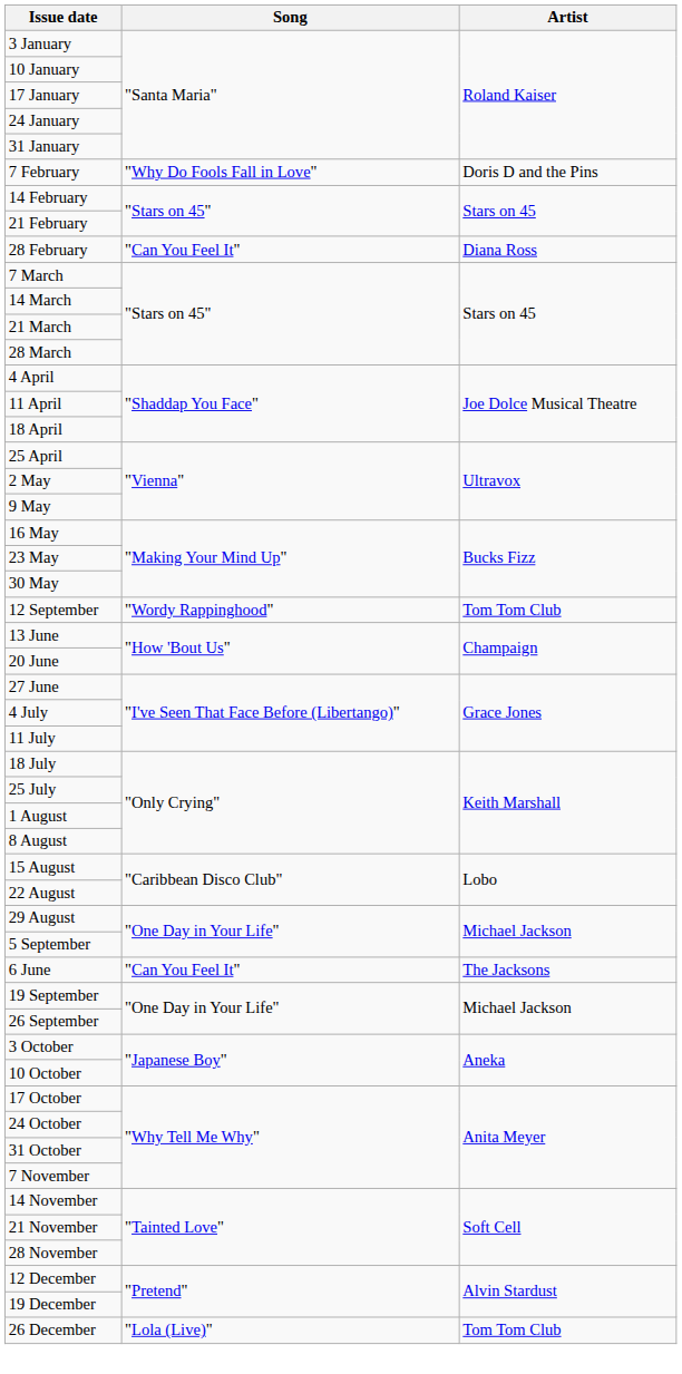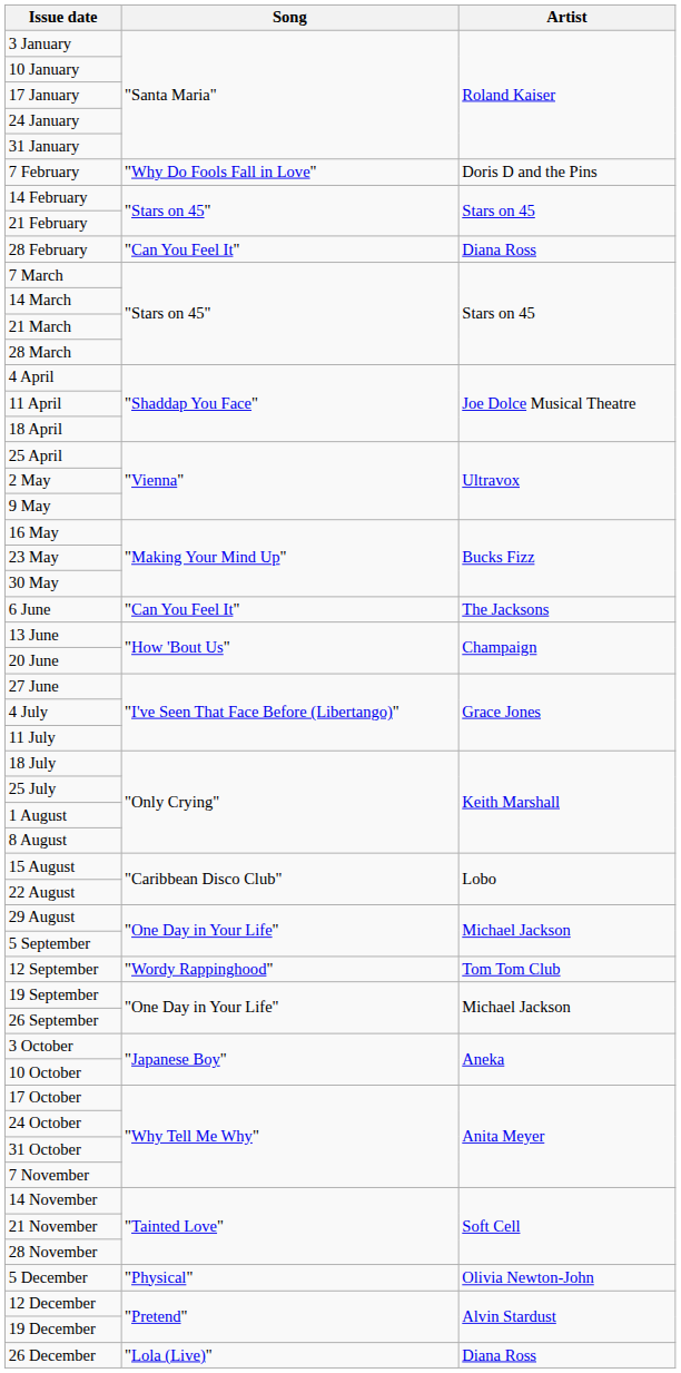rows swapped: 6 June <-> 12 September
+ row: 5 December | "Physical" | Olivia Newton-John
26 December | Artist: Tom Tom Club -> Diana Ross
